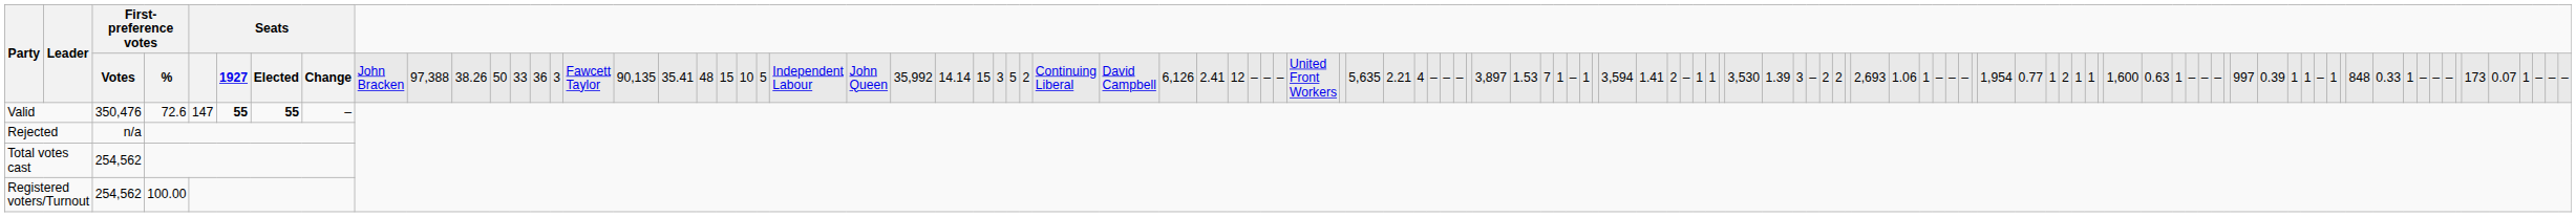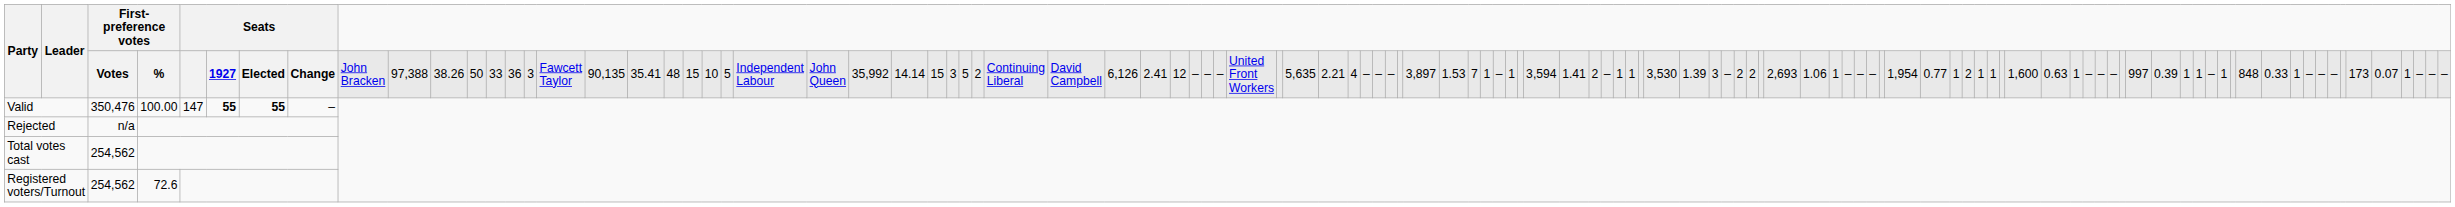Valid | column 5: 72.6 -> 100.00
Registered voters/Turnout | column 5: 100.00 -> 72.6
